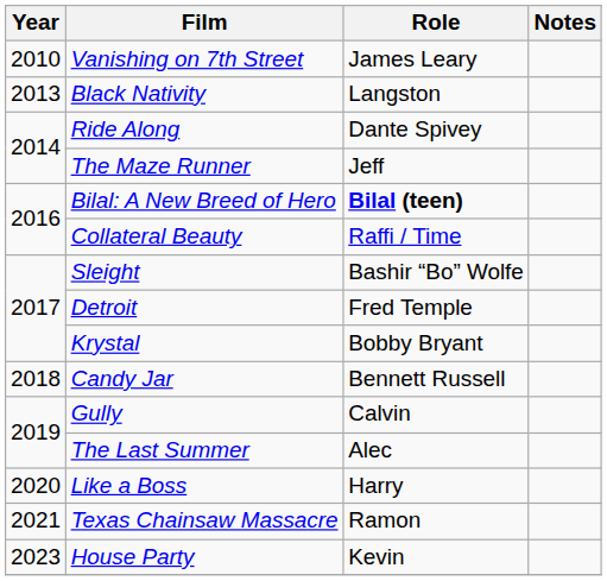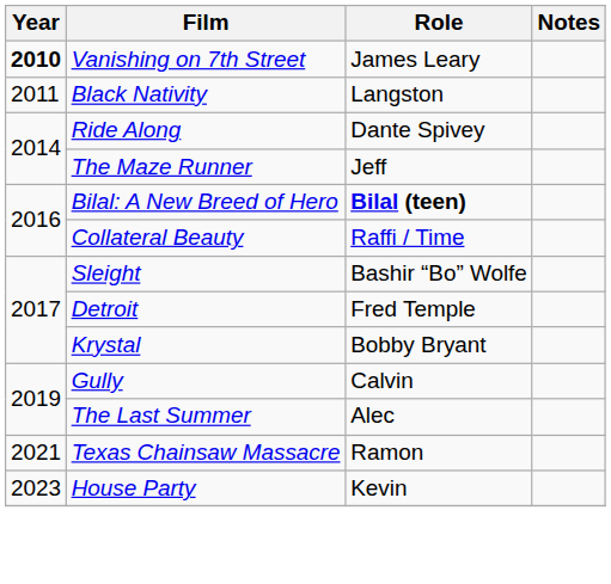Vanishing on 7th Street | Year: normal -> bold
Black Nativity | Year: 2013 -> 2011
- row: 2018 | Candy Jar | Bennett Russell
- row: 2020 | Like a Boss | Harry
